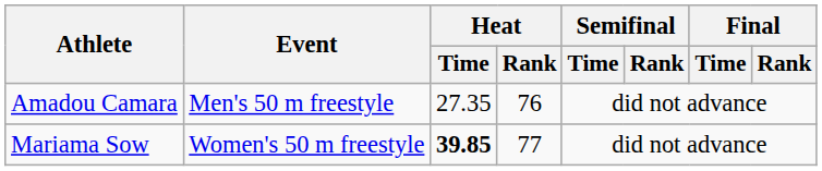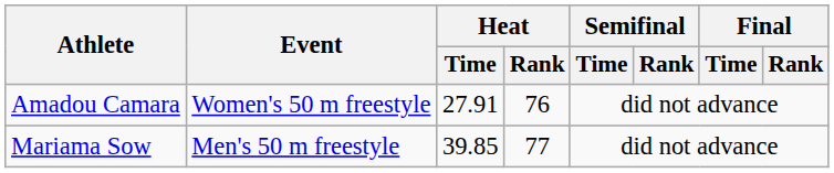Amadou Camara | Event: Men's 50 m freestyle -> Women's 50 m freestyle
Amadou Camara | Heat / Time: 27.35 -> 27.91
Mariama Sow | Event: Women's 50 m freestyle -> Men's 50 m freestyle
Mariama Sow | Heat / Time: bold -> normal
